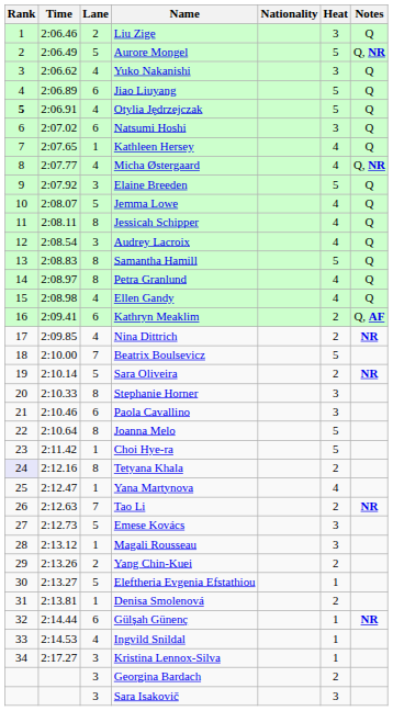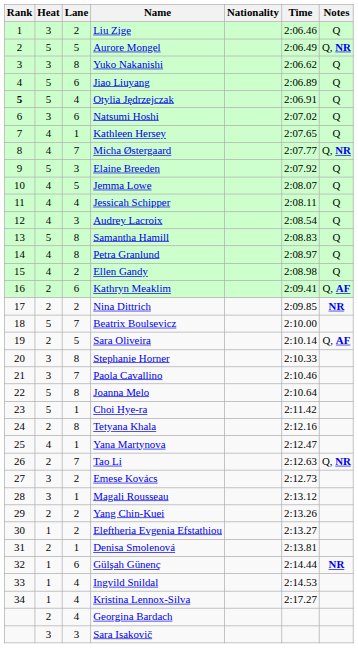columns swapped: Heat <-> Time
Yuko Nakanishi | Lane: 4 -> 8
Micha Østergaard | Lane: 4 -> 7
Jessicah Schipper | Lane: 8 -> 4
Ellen Gandy | Lane: 4 -> 2
Nina Dittrich | Lane: 4 -> 2
Sara Oliveira | Notes: NR -> Q, AF
Paola Cavallino | Lane: 6 -> 7
Tetyana Khala | Rank: lavender background -> no background
Tao Li | Notes: NR -> Q, NR
Emese Kovács | Lane: 5 -> 2
Eleftheria Evgenia Efstathiou | Lane: 5 -> 2
Kristina Lennox-Silva | Lane: 3 -> 4
Georgina Bardach | Lane: 3 -> 4
